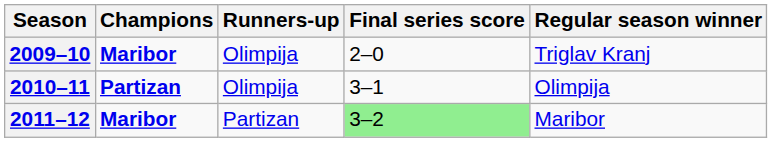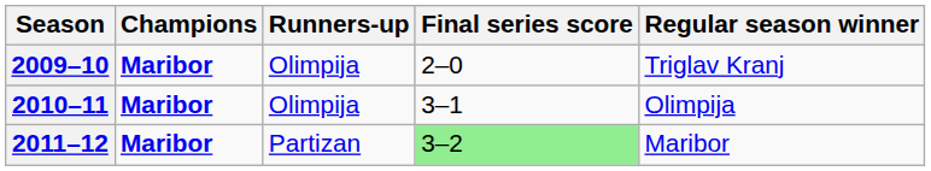2010–11 | Champions: Partizan -> Maribor
